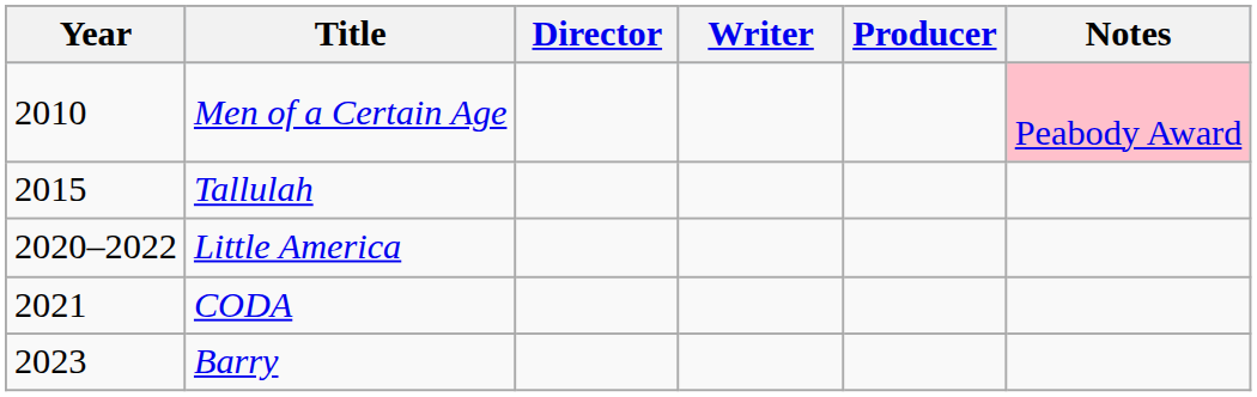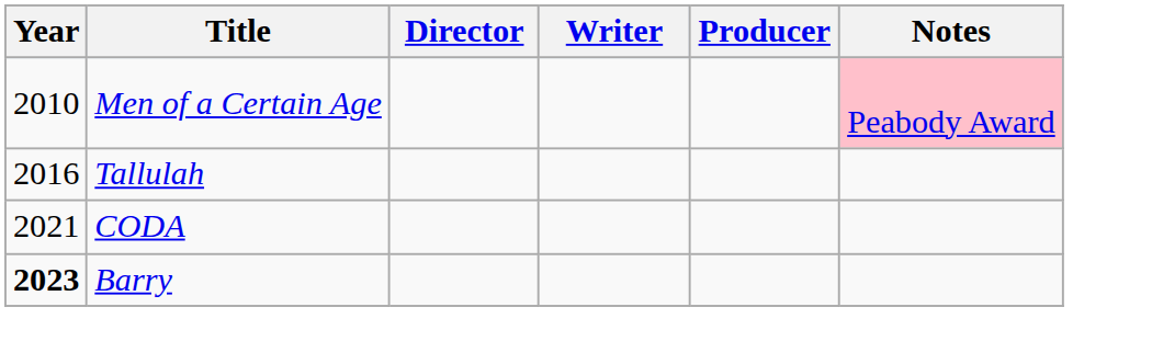Tallulah | Year: 2015 -> 2016
- row: 2020–2022 | Little America
Barry | Year: normal -> bold
